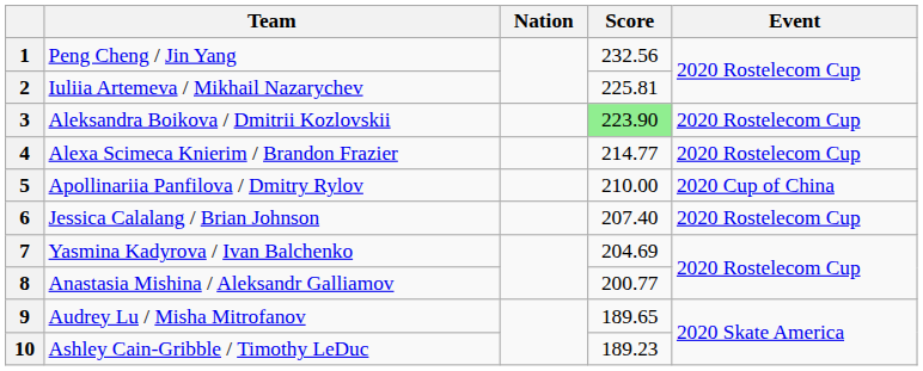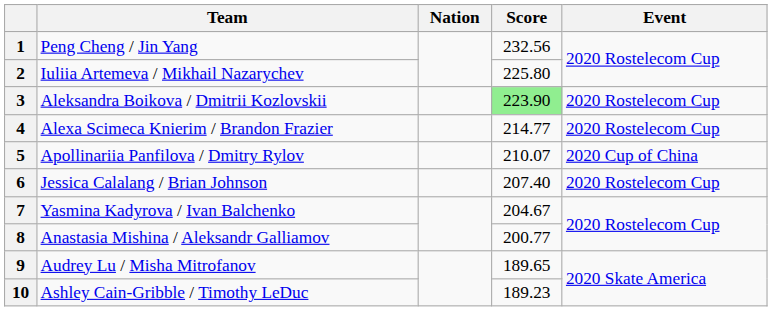2 | Score: 225.81 -> 225.80
5 | Score: 210.00 -> 210.07
7 | Score: 204.69 -> 204.67
